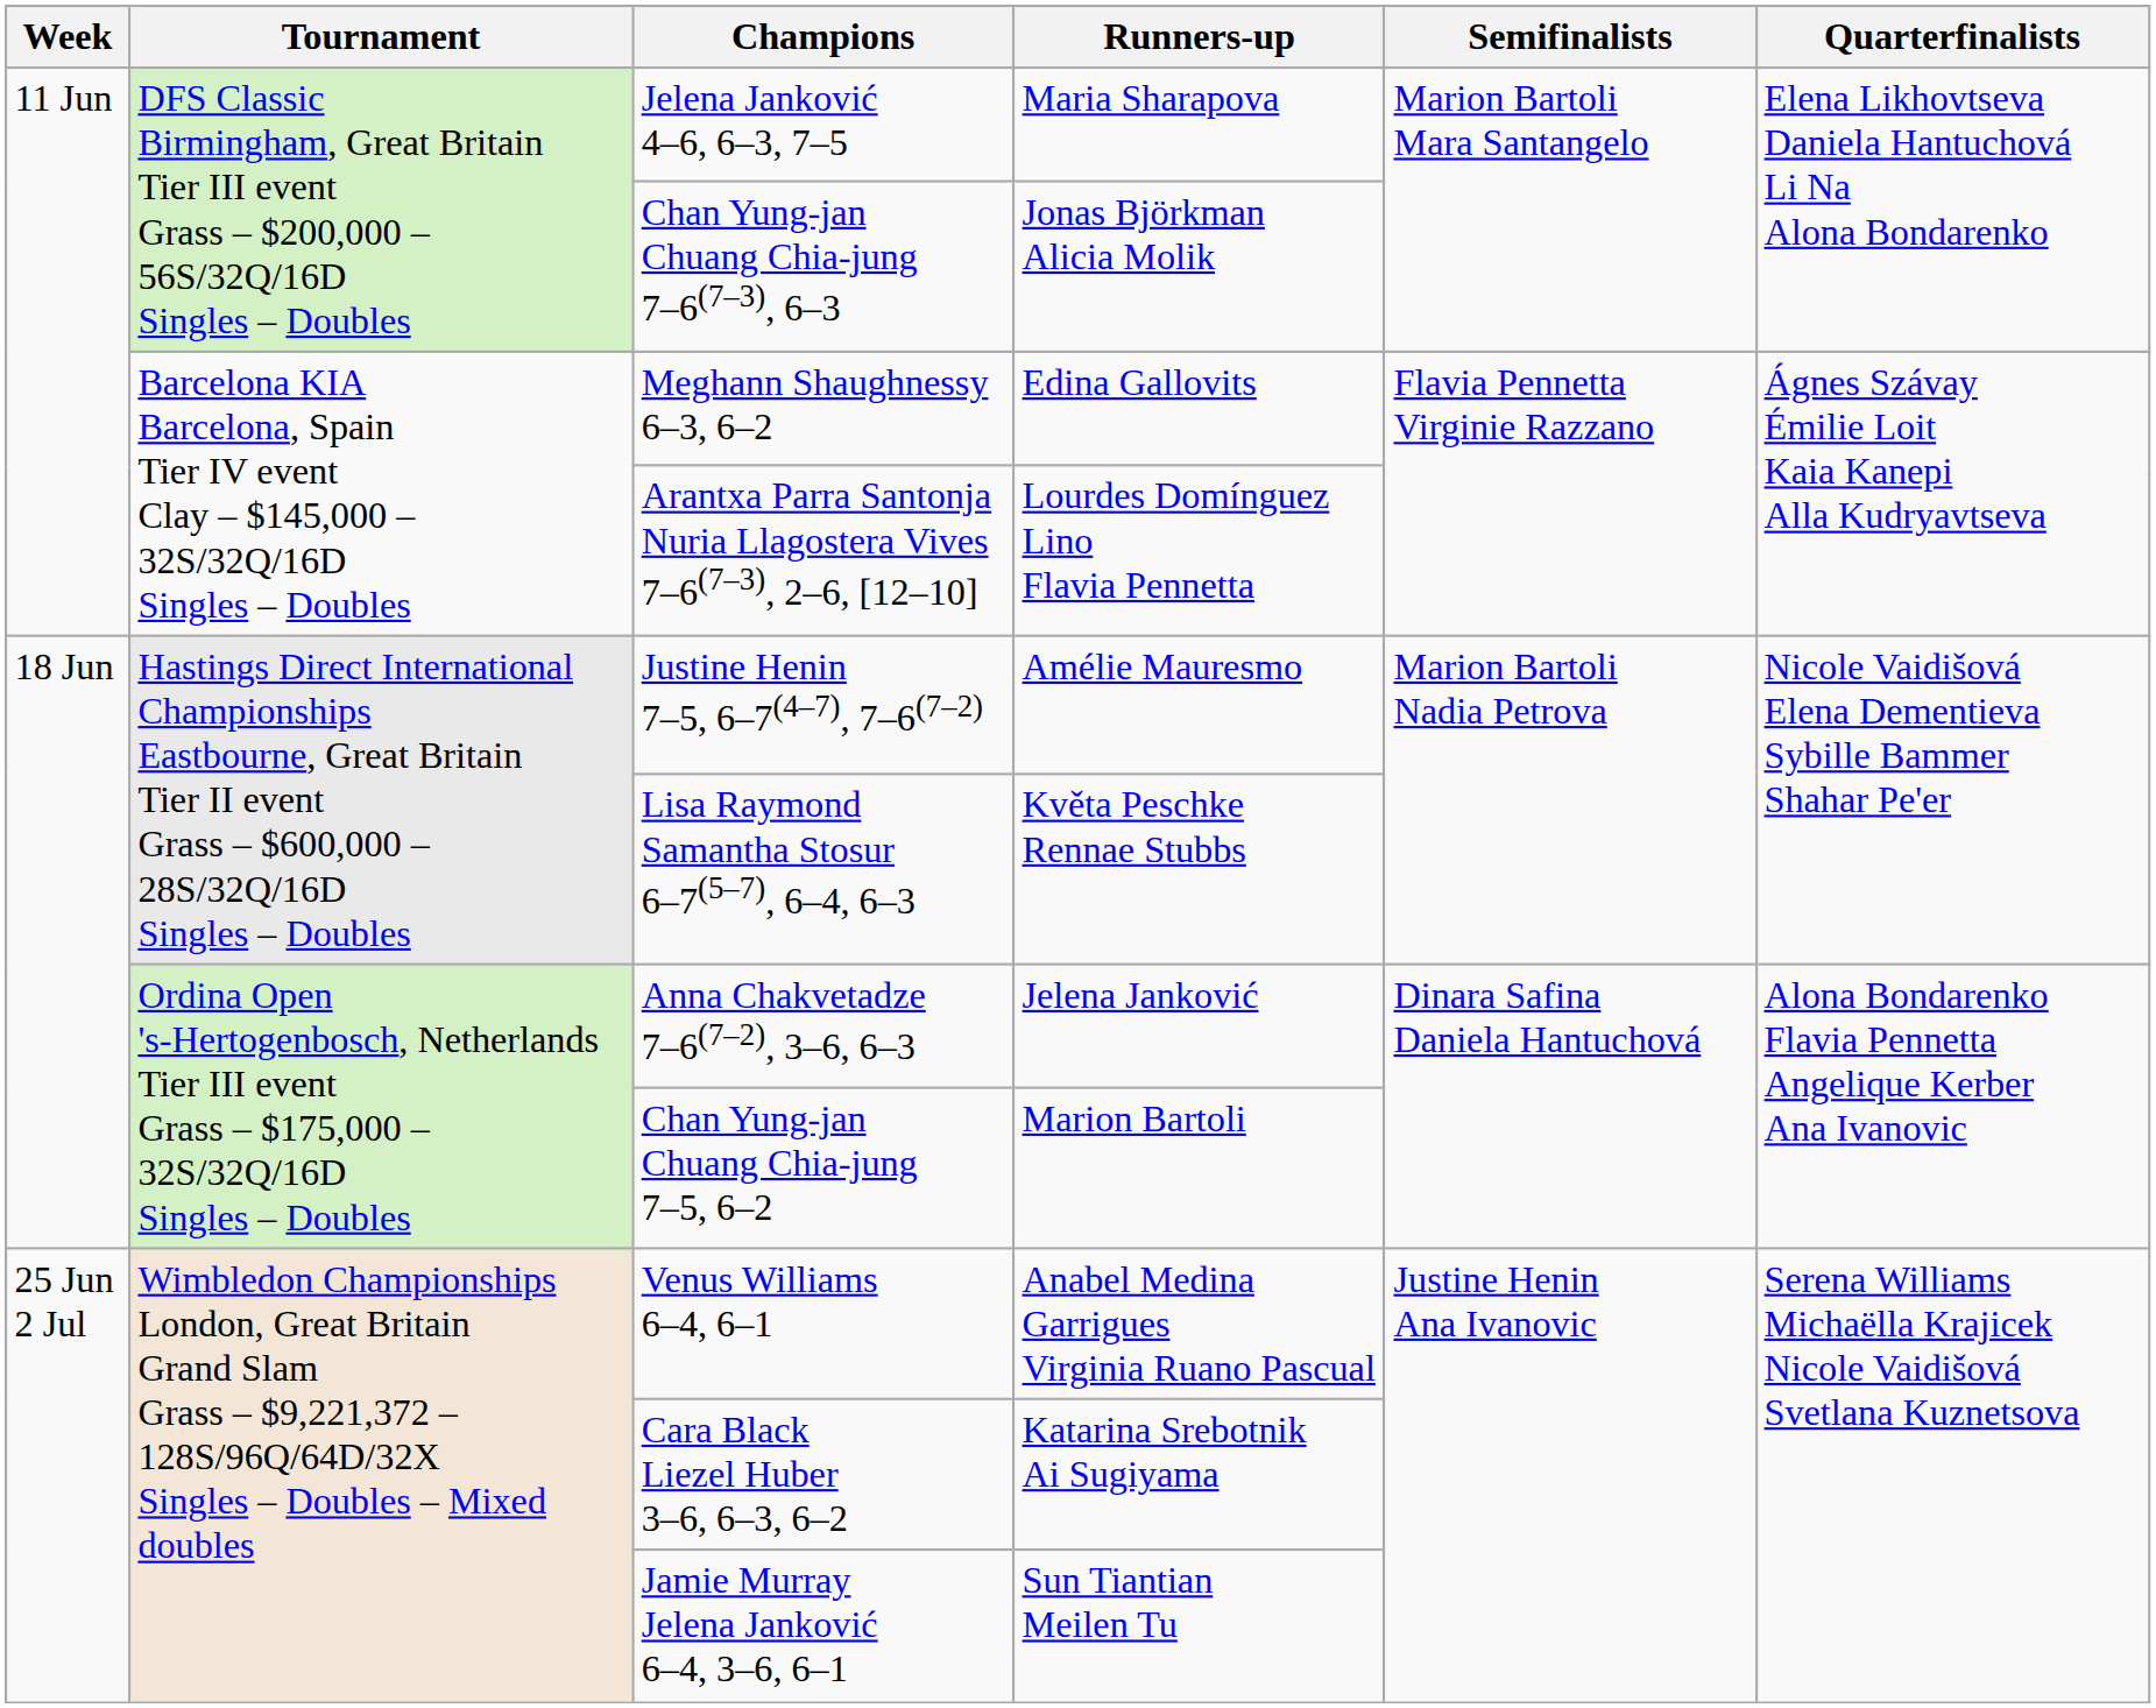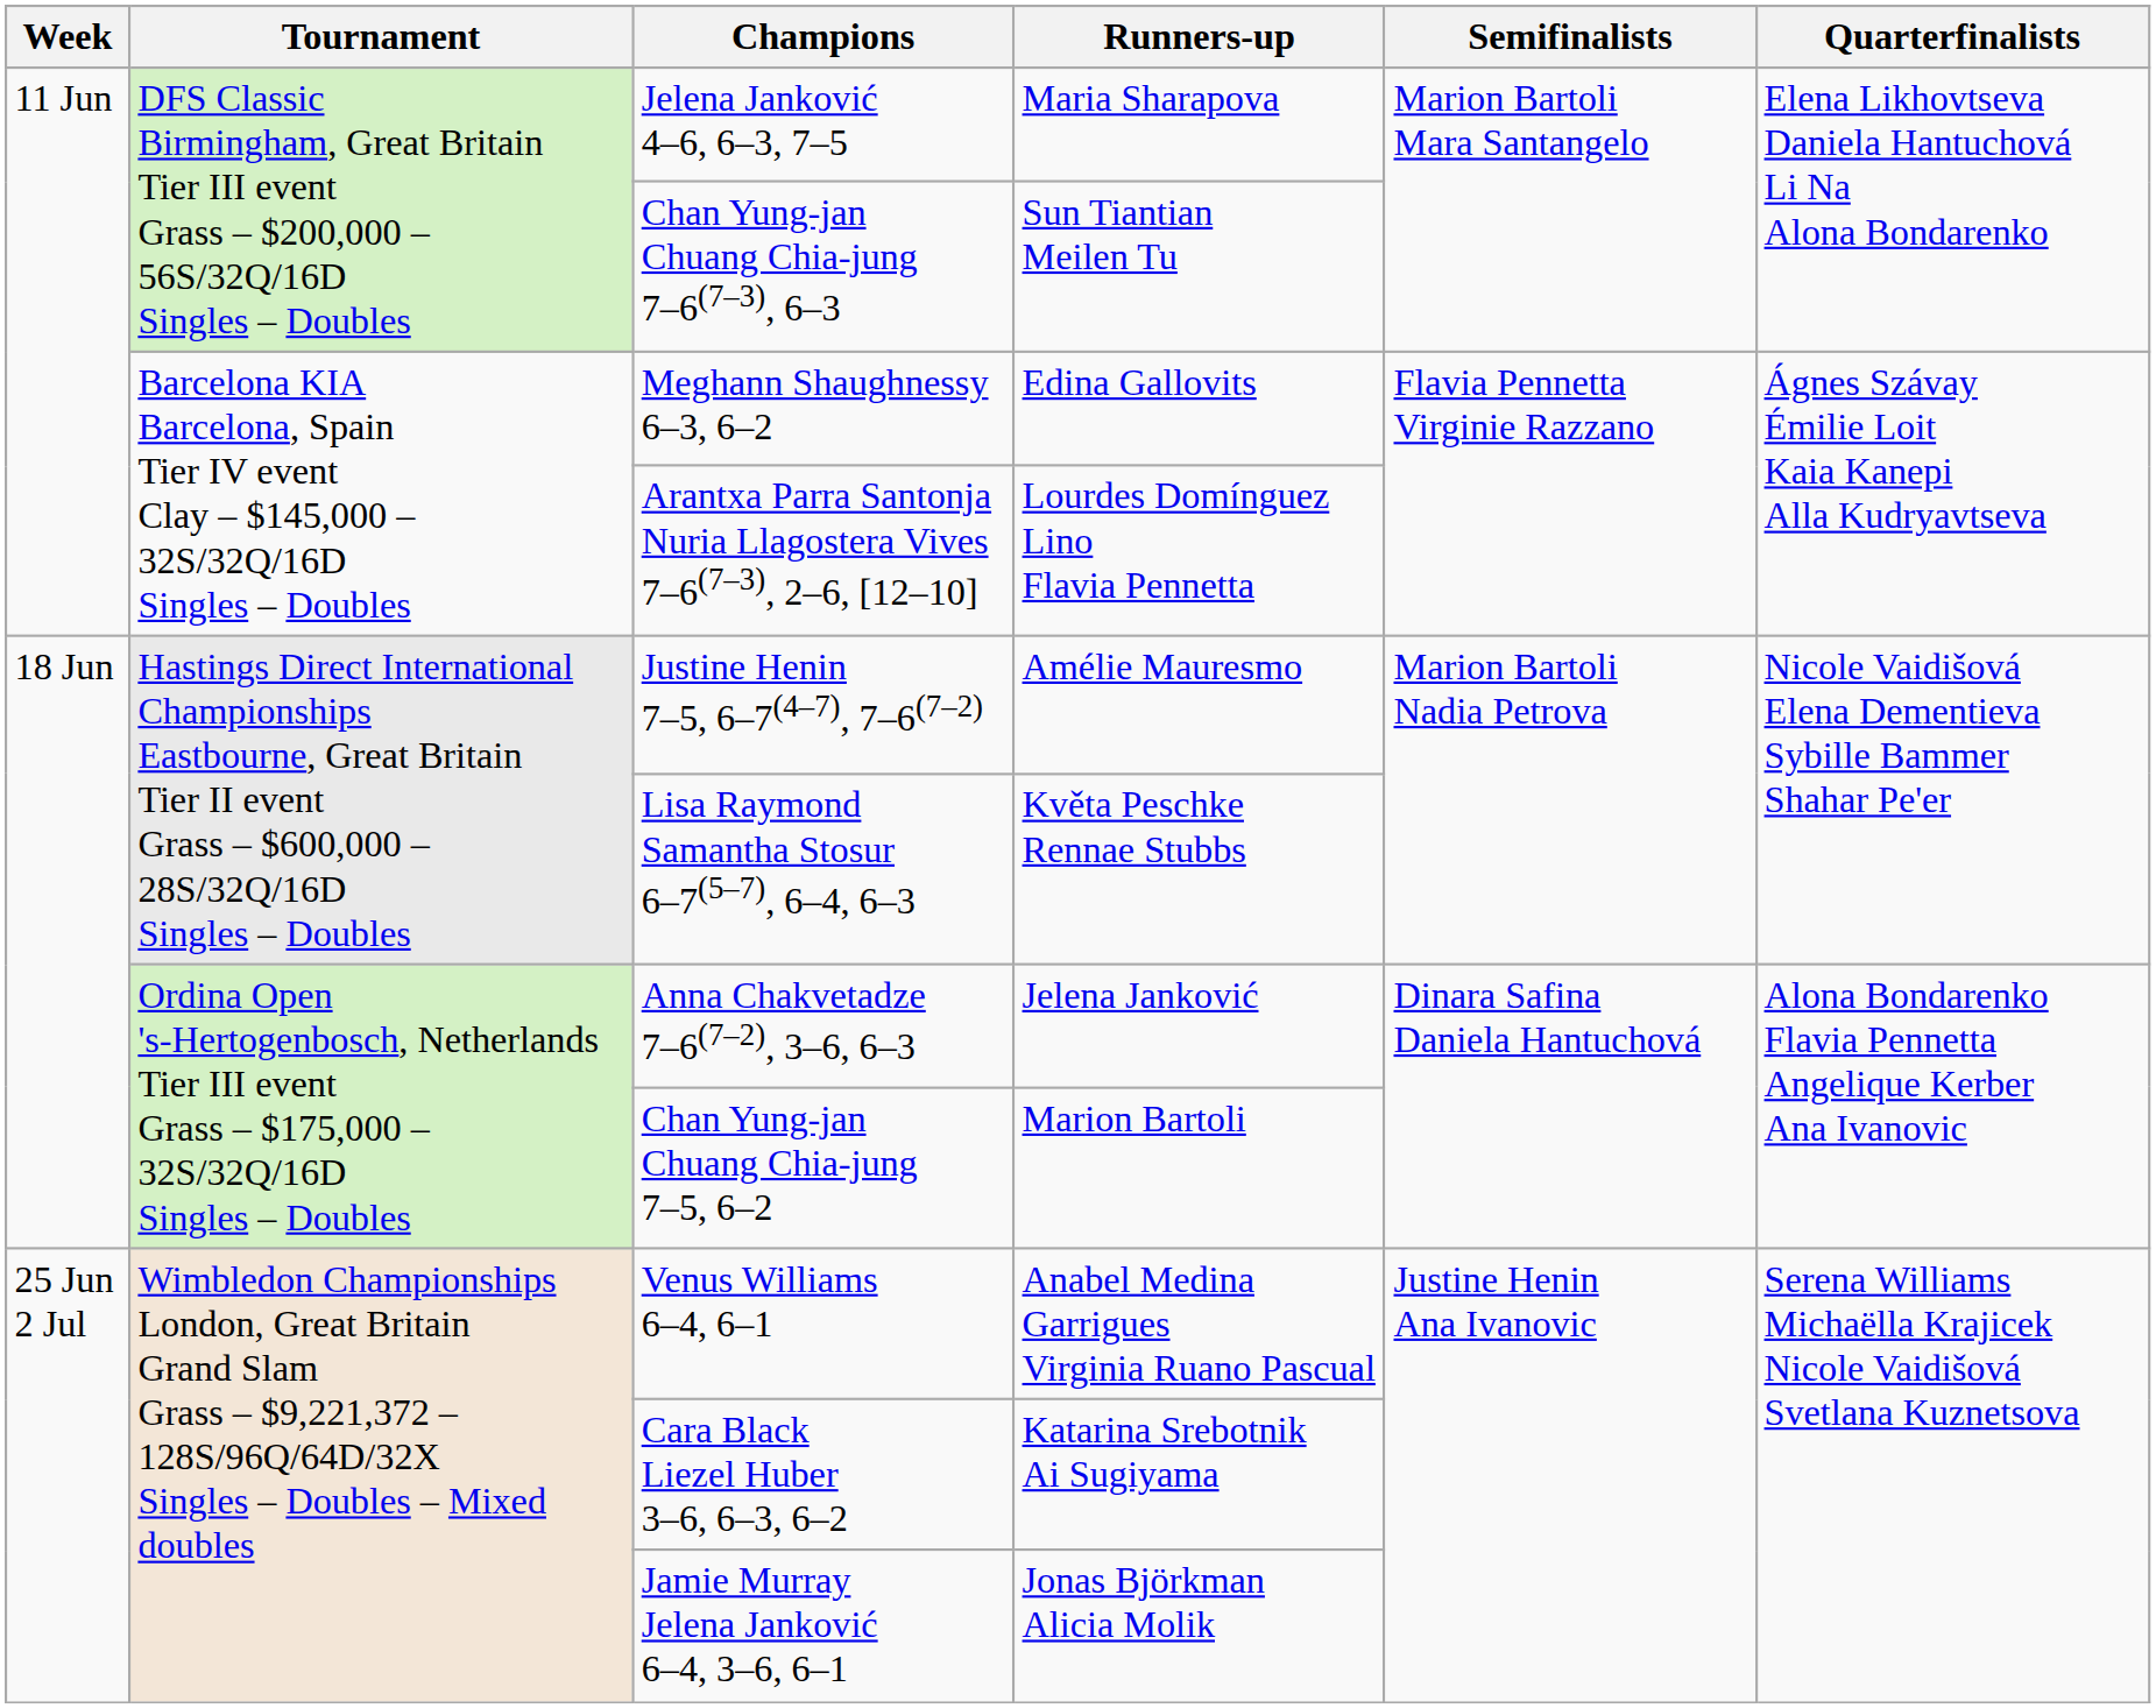Chan Yung-jan Chuang Chia-jung 7–6(7–3), 6–3 | Runners-up: Jonas Björkman Alicia Molik -> Sun Tiantian Meilen Tu
Jamie Murray Jelena Janković 6–4, 3–6, 6–1 | Runners-up: Sun Tiantian Meilen Tu -> Jonas Björkman Alicia Molik
